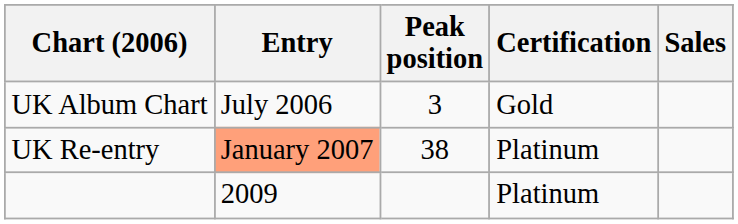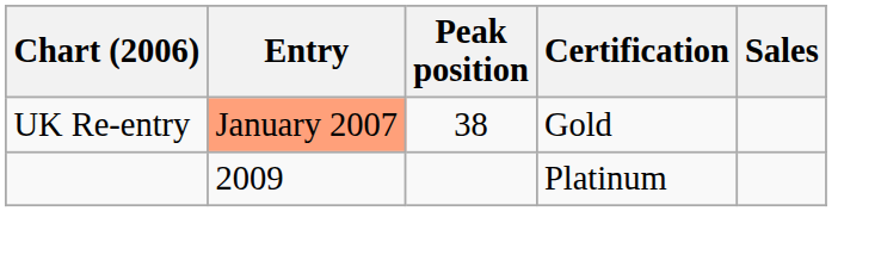- row: UK Album Chart | July 2006 | 3 | Gold
UK Re-entry | Certification: Platinum -> Gold
